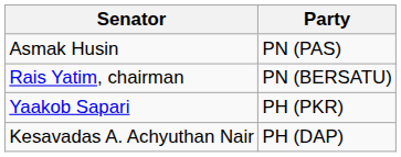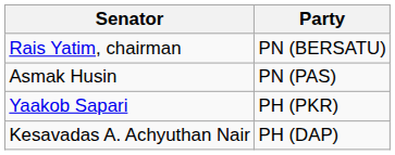rows swapped: Rais Yatim, chairman <-> Asmak Husin
